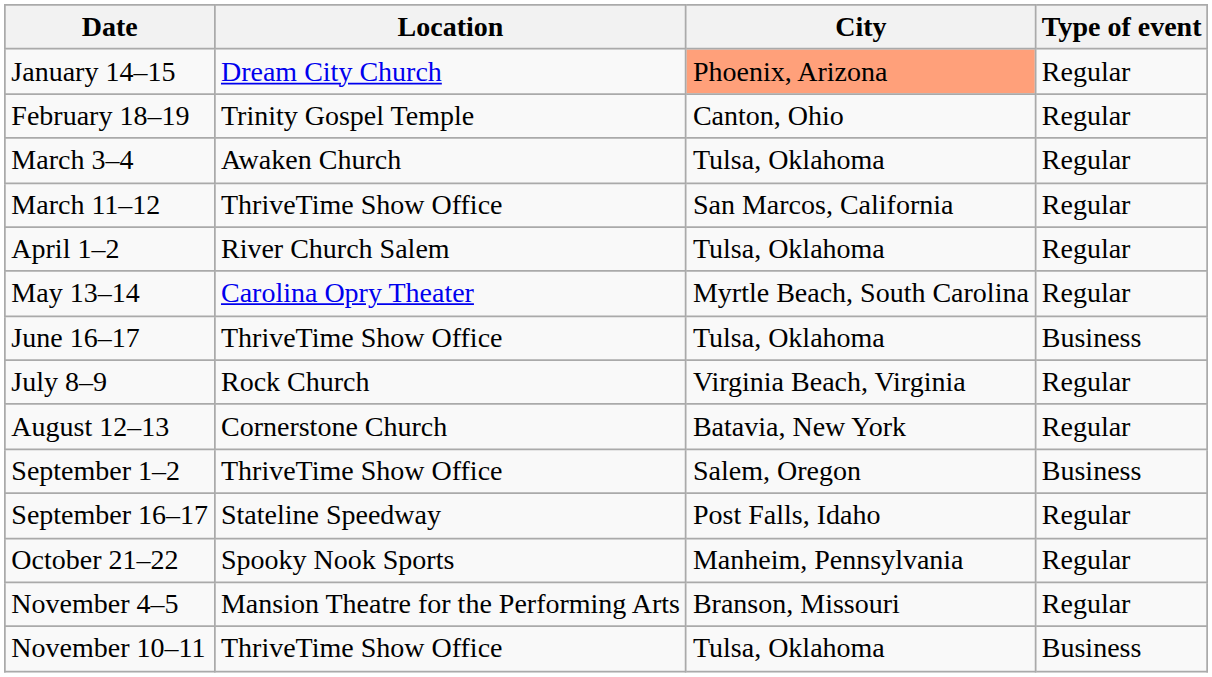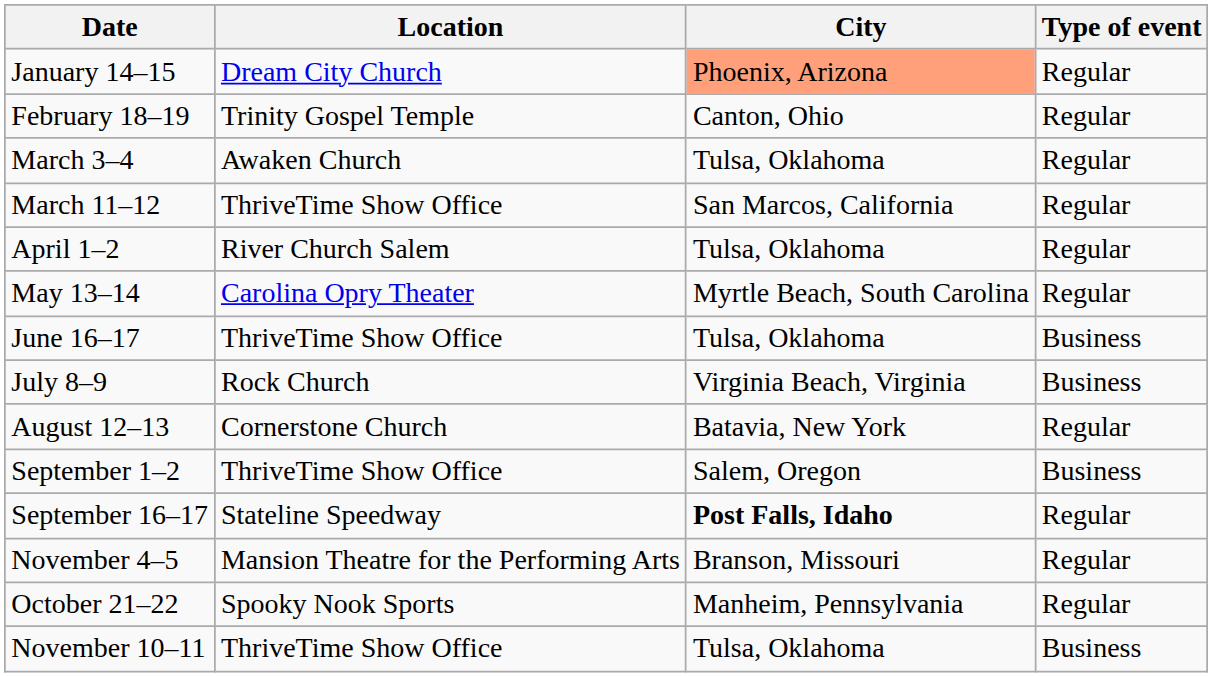July 8–9 | Type of event: Regular -> Business
September 16–17 | City: normal -> bold
rows swapped: October 21–22 <-> November 4–5
